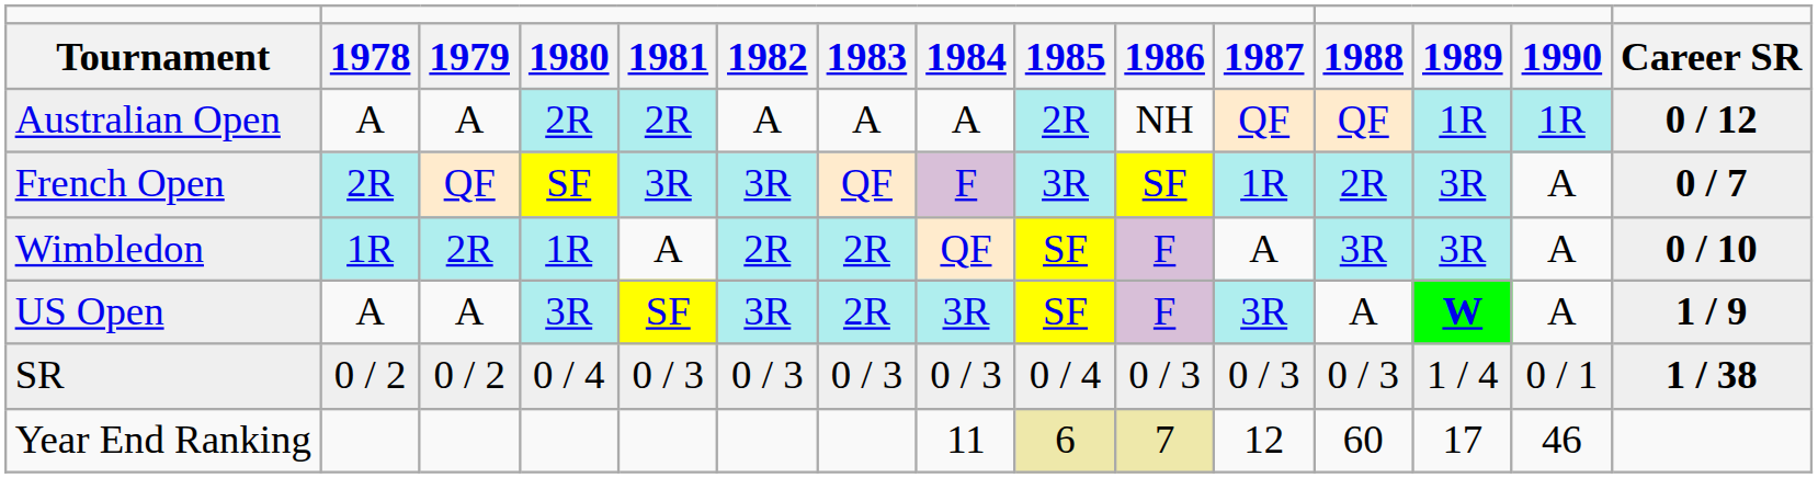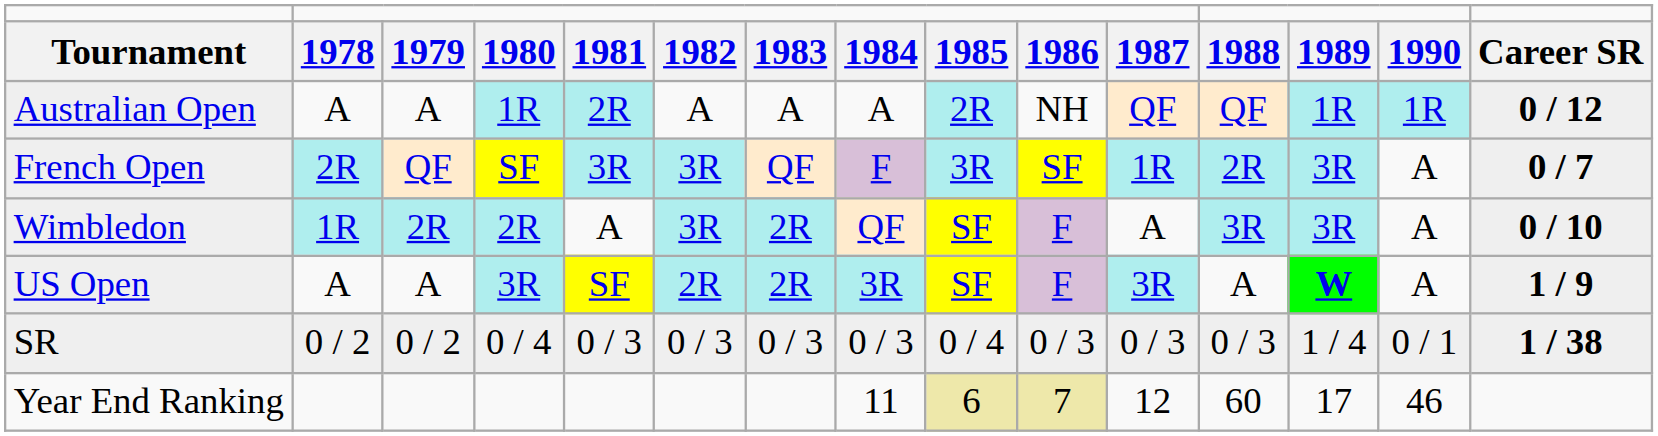Australian Open | column 4: 2R -> 1R
Wimbledon | column 4: 1R -> 2R
Wimbledon | column 6: 2R -> 3R
US Open | column 6: 3R -> 2R
